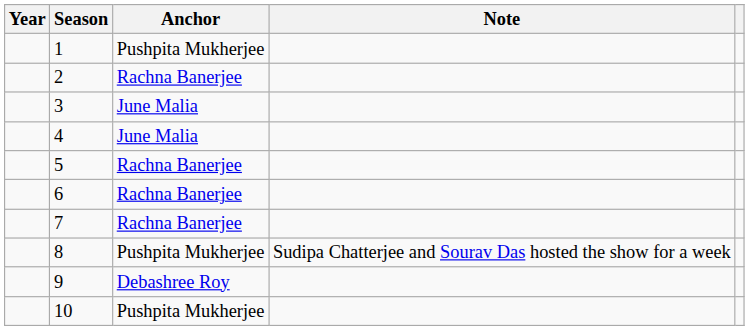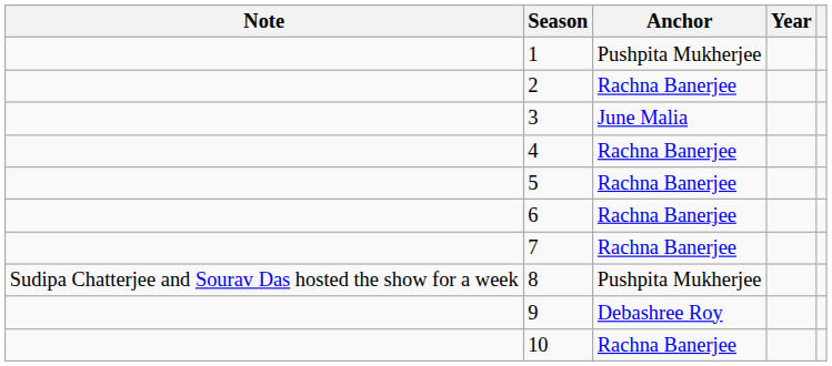columns swapped: Year <-> Note
4 | Anchor: June Malia -> Rachna Banerjee
10 | Anchor: Pushpita Mukherjee -> Rachna Banerjee
